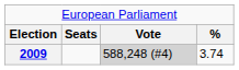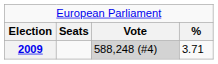2009 | column 4: 3.74 -> 3.71
